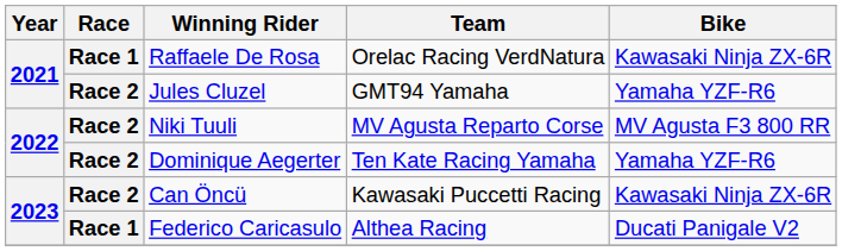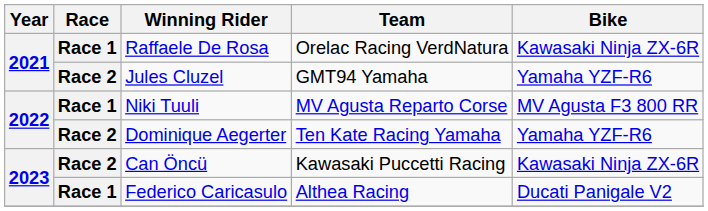Niki Tuuli | Race: Race 2 -> Race 1
